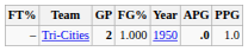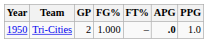columns swapped: Year <-> FT%
Tri-Cities | GP: bold -> normal
